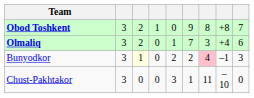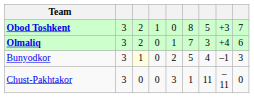Obod Toshkent | column 6: 9 -> 8
Obod Toshkent | column 7: 8 -> 5
Obod Toshkent | column 8: +8 -> +3
Bunyodkor | column 6: 2 -> 5
Bunyodkor | column 7: pink background -> no background
Chust-Pakhtakor | column 8: –10 -> –11
